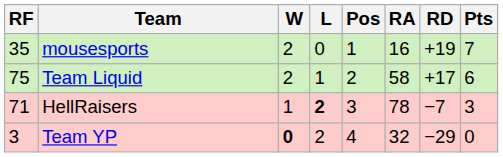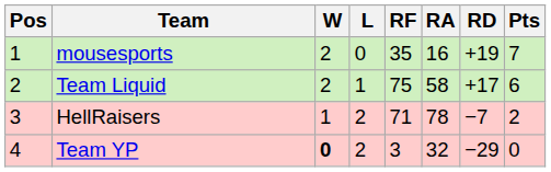columns swapped: Pos <-> RF
HellRaisers | L: bold -> normal
HellRaisers | Pts: 3 -> 2
